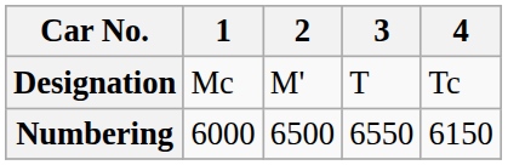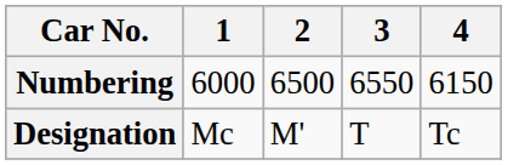rows swapped: Designation <-> Numbering
